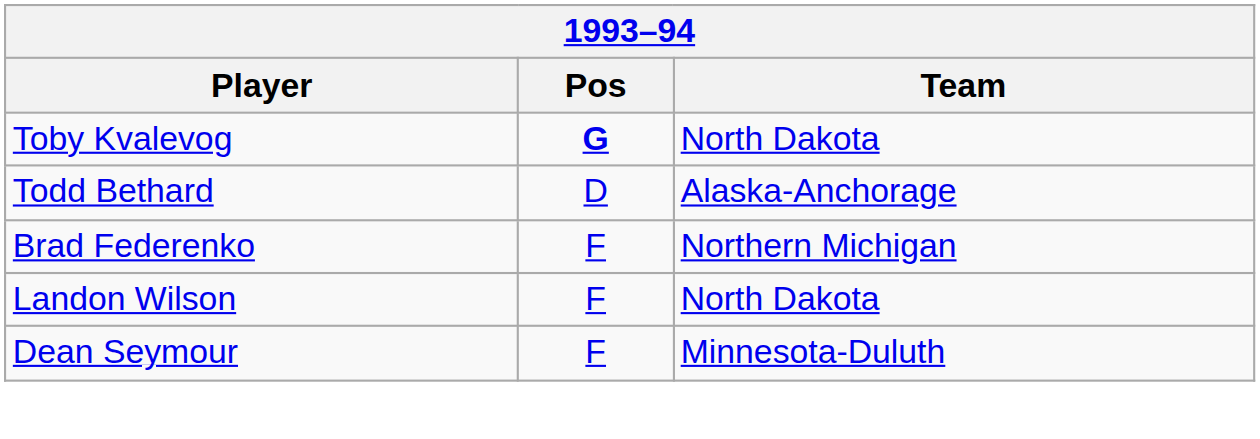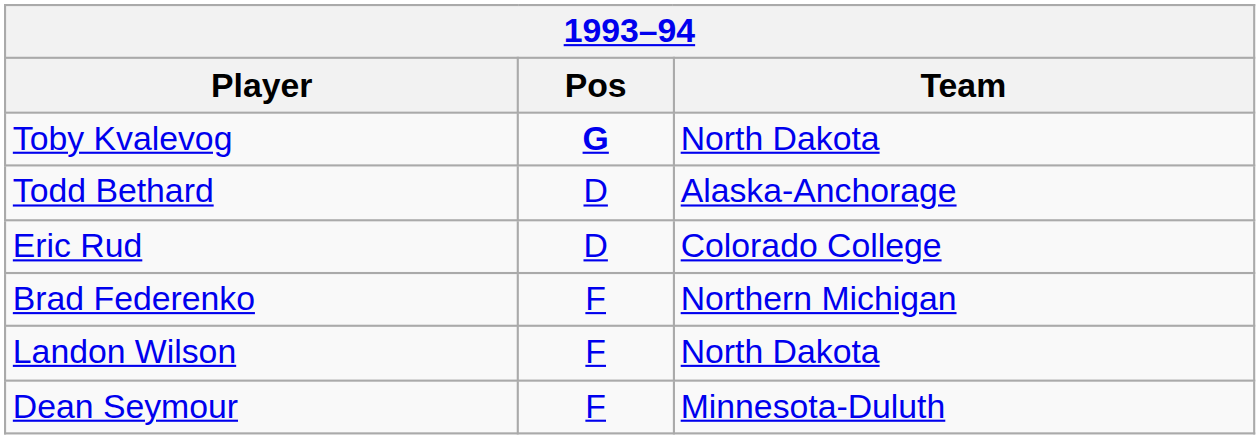+ row: Eric Rud | D | Colorado College
